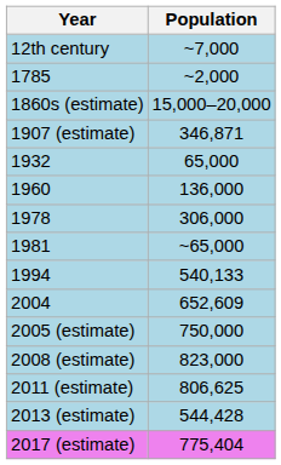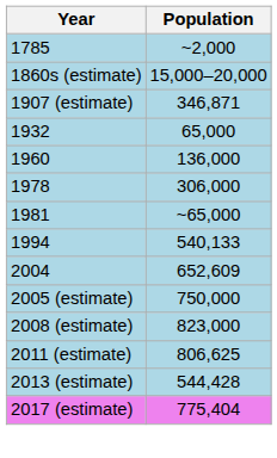- row: 12th century | ~7,000
